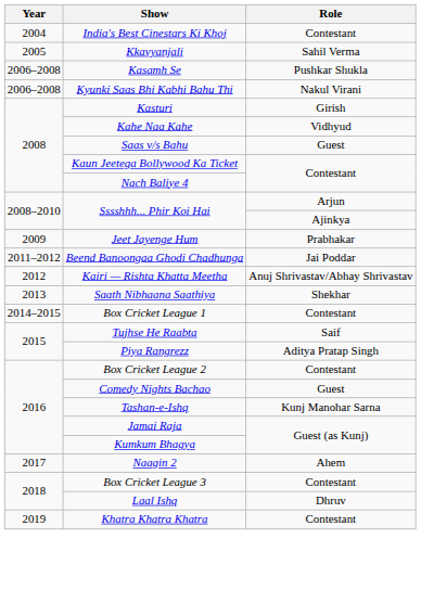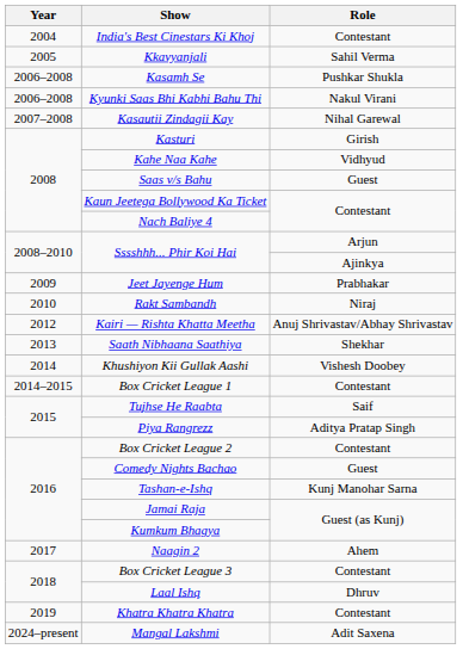+ row: 2007–2008 | Kasautii Zindagii Kay | Nihal Garewal
+ row: 2010 | Rakt Sambandh | Niraj
- row: 2011–2012 | Beend Banoongaa Ghodi Chadhunga | Jai Poddar
+ row: 2014 | Khushiyon Kii Gullak Aashi | Vishesh Doobey
+ row: 2024–present | Mangal Lakshmi | Adit Saxena
